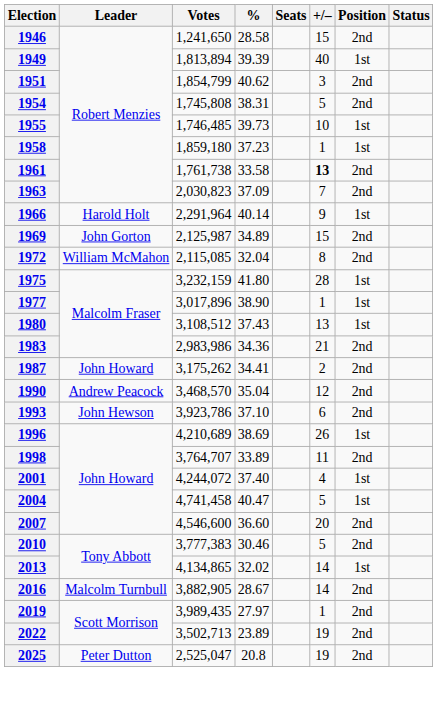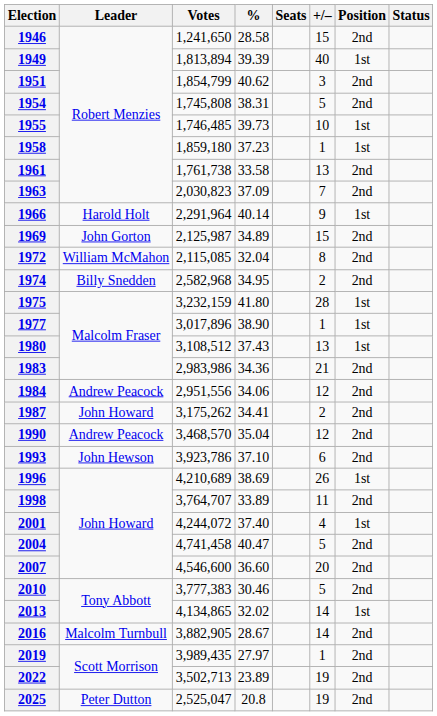1961 | +/–: bold -> normal
+ row: 1974 | Billy Snedden | 2,582,968 | 34.95 | 2 | 2nd
+ row: 1984 | Andrew Peacock | 2,951,556 | 34.06 | 12 | 2nd
2004 | Position: 1st -> 2nd
